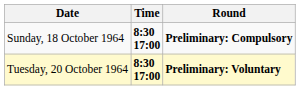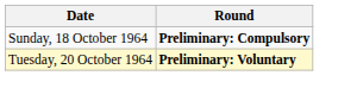- column: Time | 8:30 17:00 | 8:30 17:00
